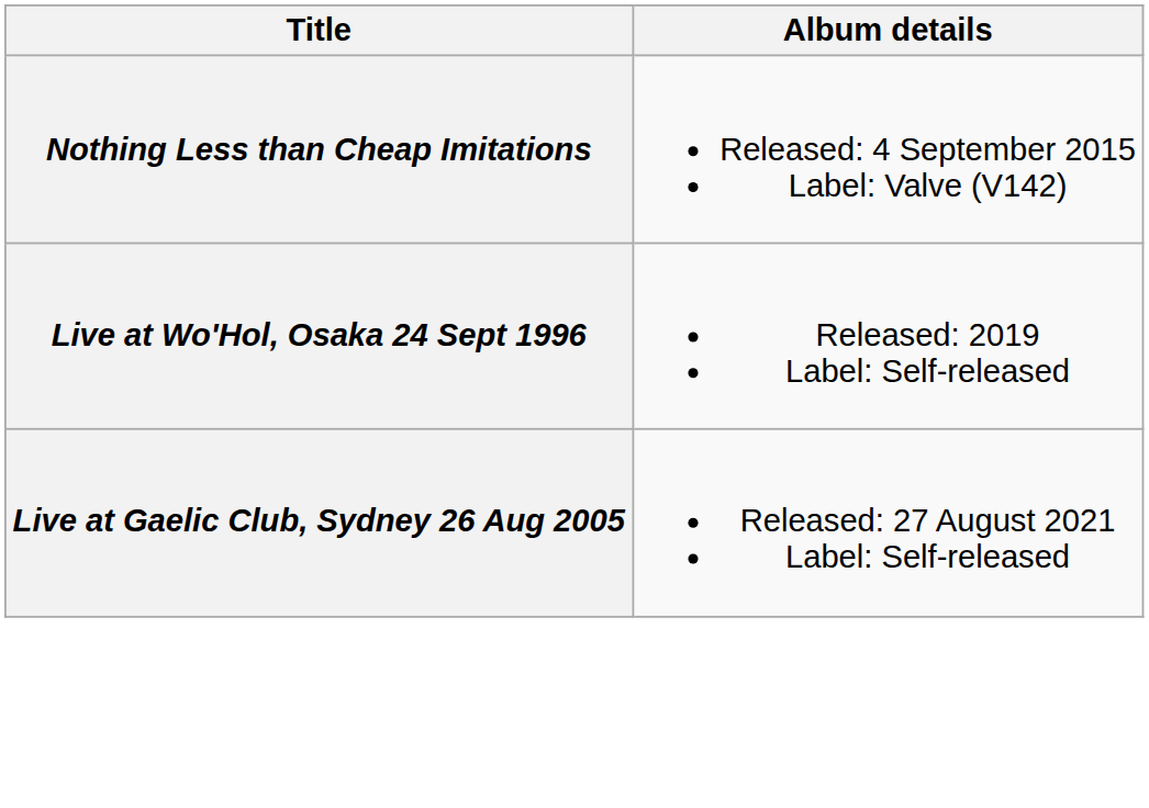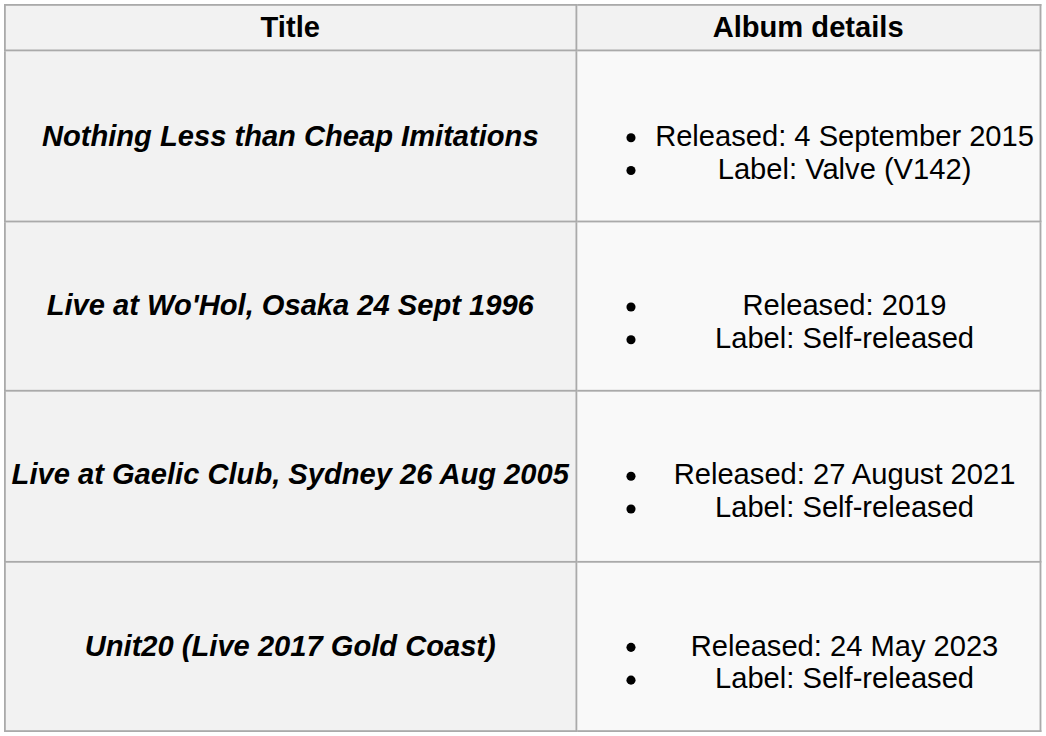+ row: Unit20 (Live 2017 Gold Coast) | Released: 24 May 2023 Label: Self-released
